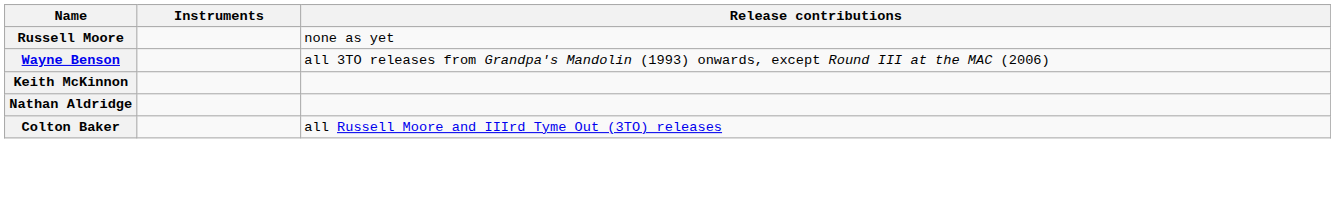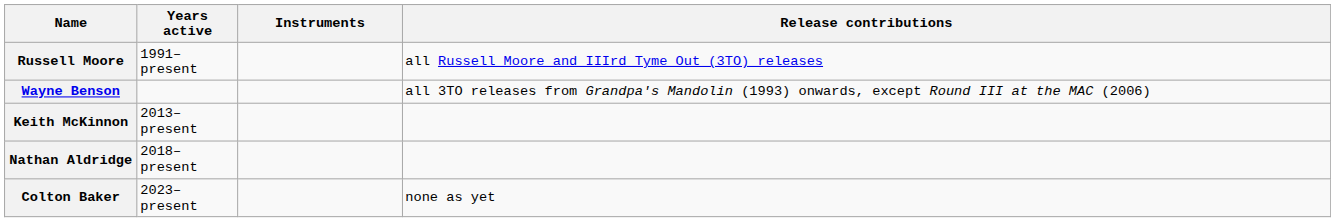+ column: Years active | 1991–present | 2013–present | 2018–present | 2023–present
Russell Moore | Release contributions: none as yet -> all Russell Moore and IIIrd Tyme Out (3TO) releases
Colton Baker | Release contributions: all Russell Moore and IIIrd Tyme Out (3TO) releases -> none as yet
